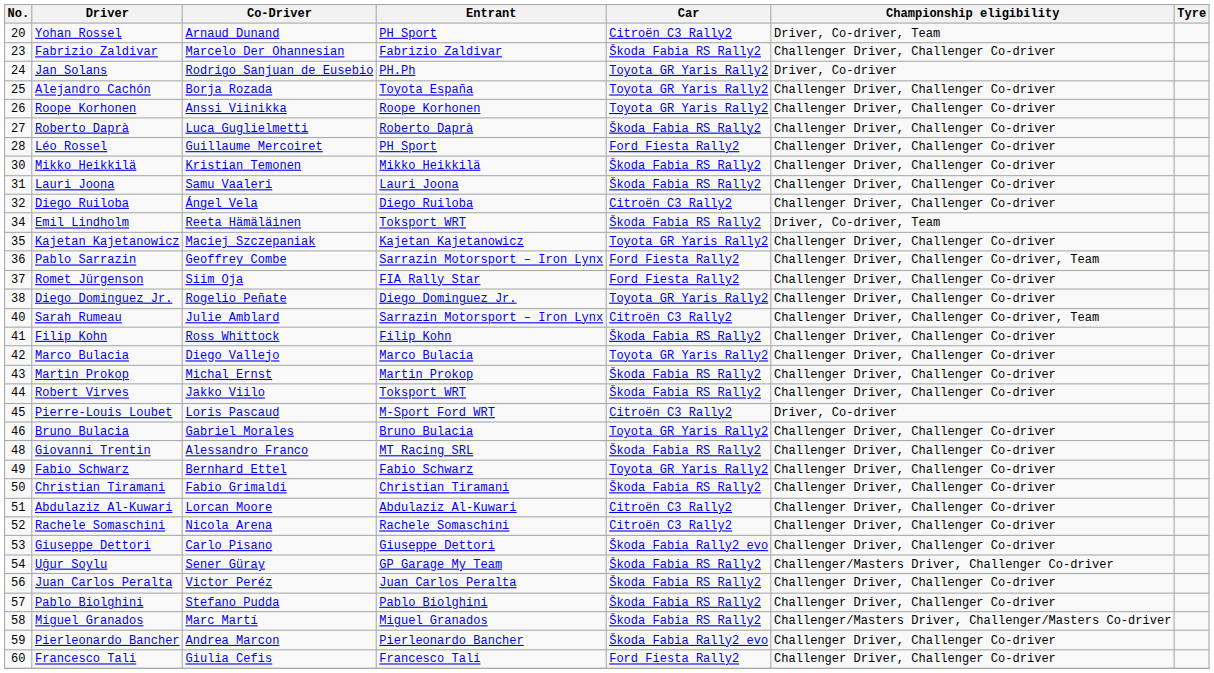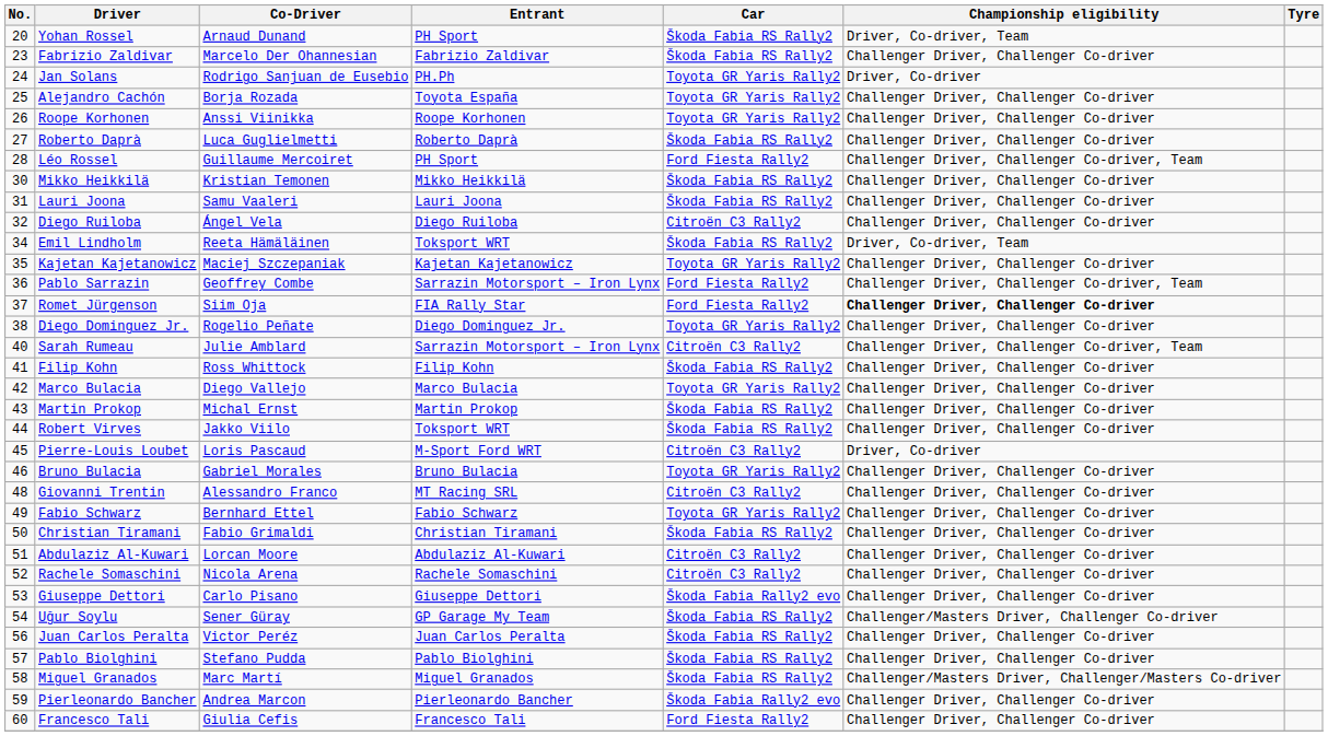Yohan Rossel | Car: Citroën C3 Rally2 -> Škoda Fabia RS Rally2
Léo Rossel | Championship eligibility: Challenger Driver, Challenger Co-driver -> Challenger Driver, Challenger Co-driver, Team
Romet Jürgenson | Championship eligibility: normal -> bold
Giovanni Trentin | Car: Škoda Fabia RS Rally2 -> Citroën C3 Rally2
